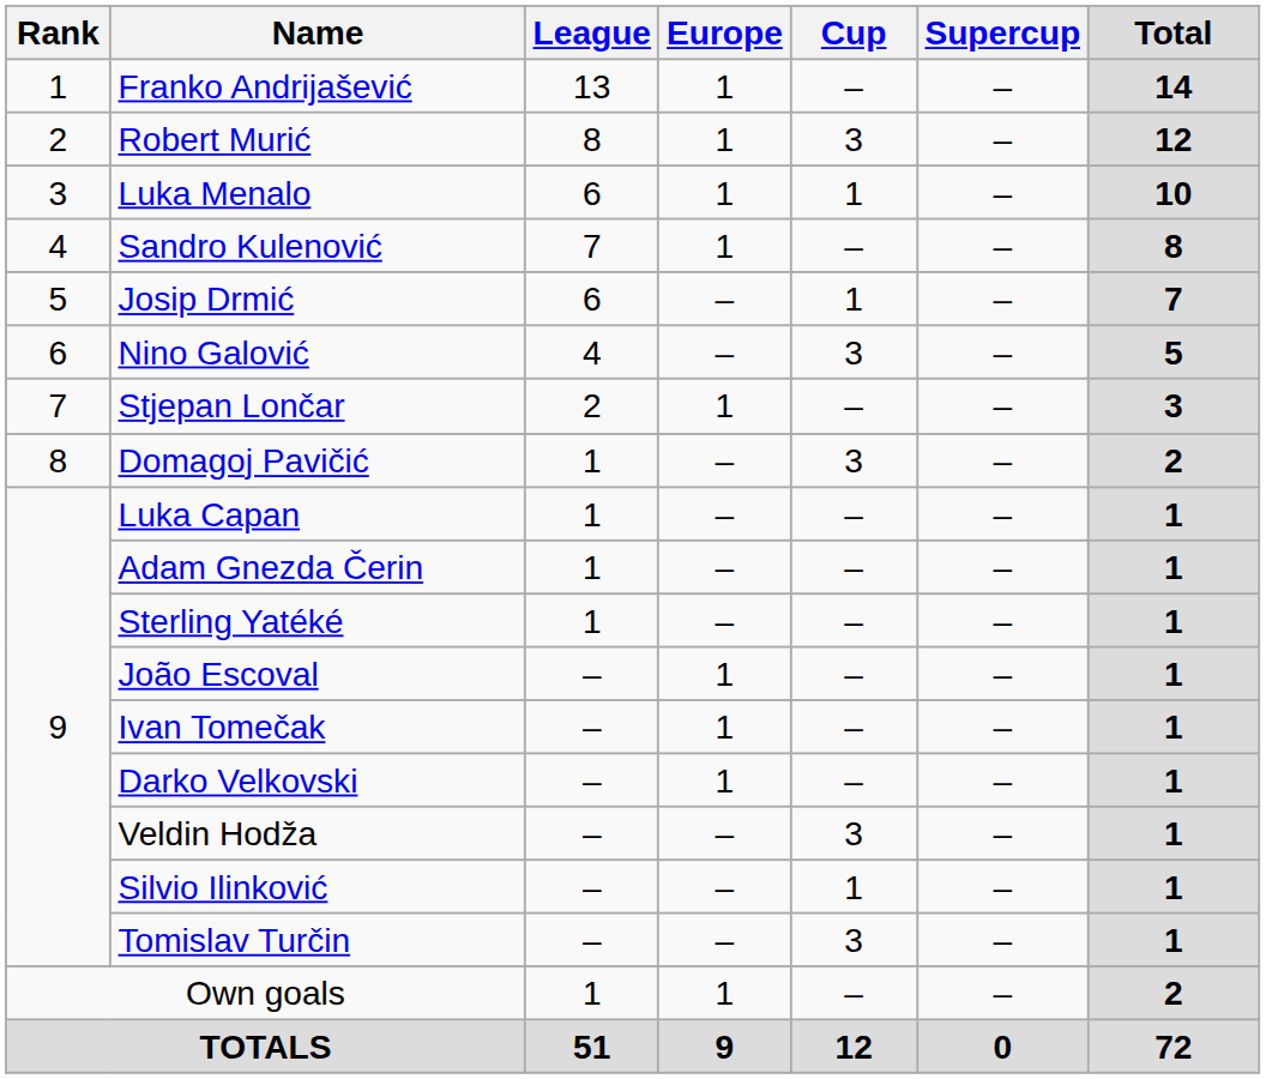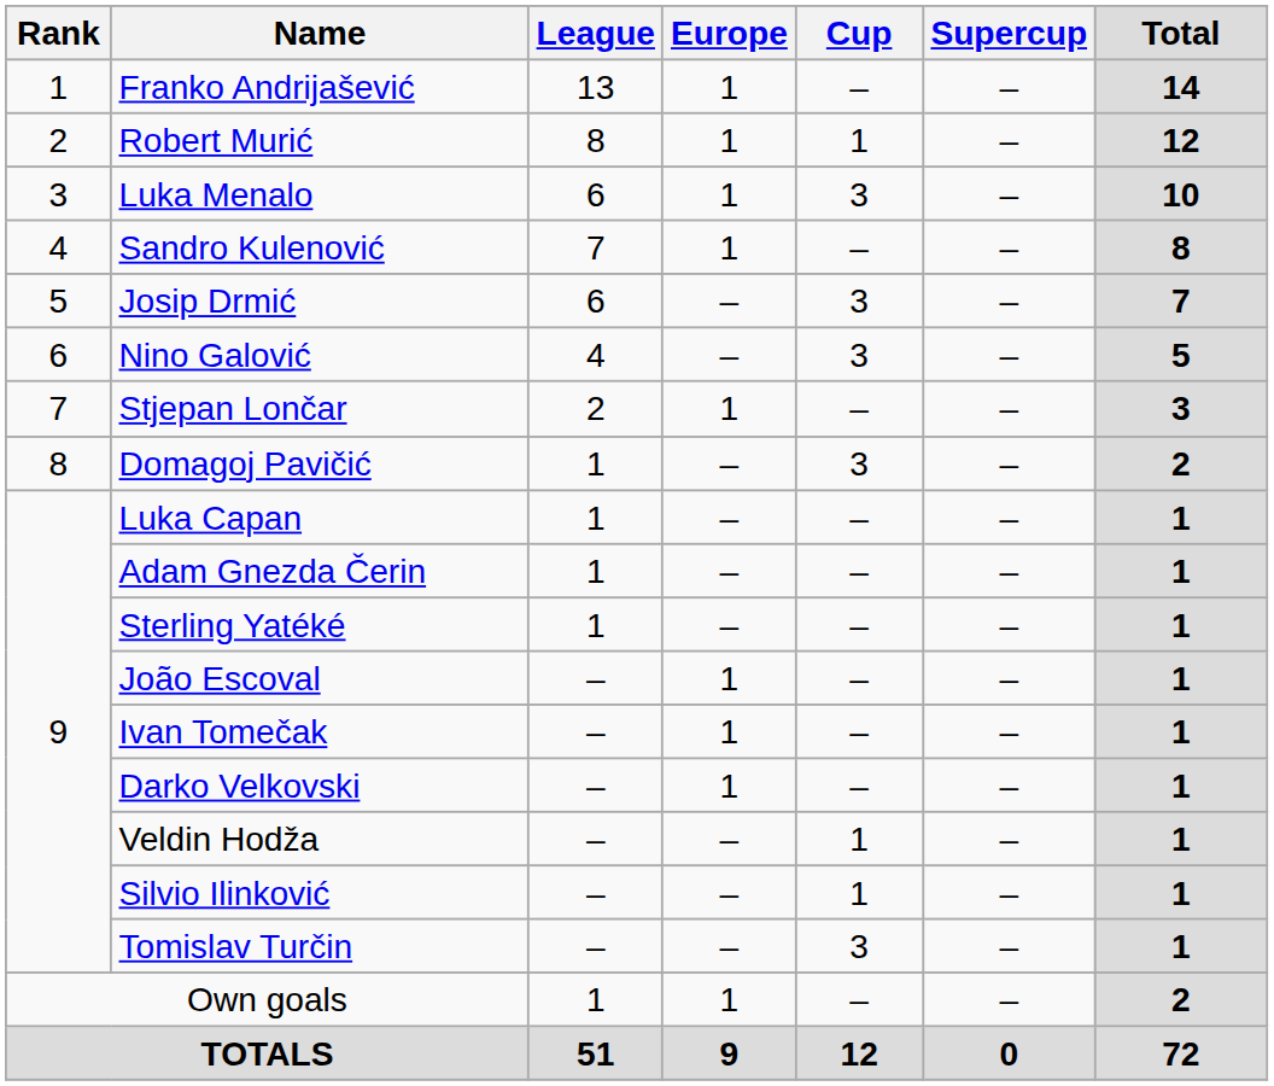Robert Murić | Cup: 3 -> 1
Luka Menalo | Cup: 1 -> 3
Josip Drmić | Cup: 1 -> 3
Veldin Hodža | Cup: 3 -> 1
